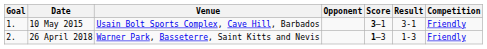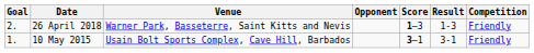rows swapped: 10 May 2015 <-> 26 April 2018
